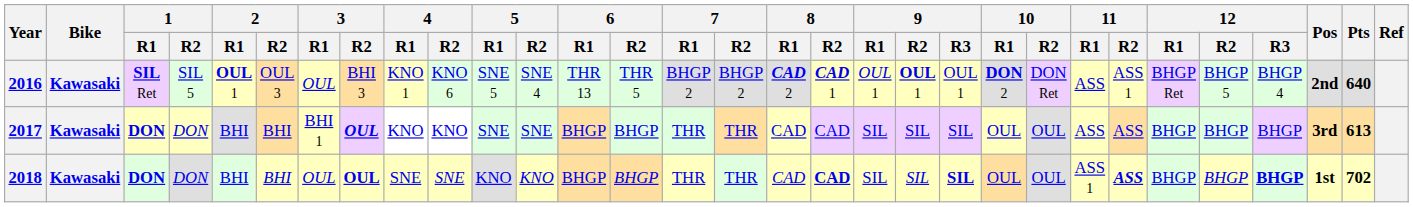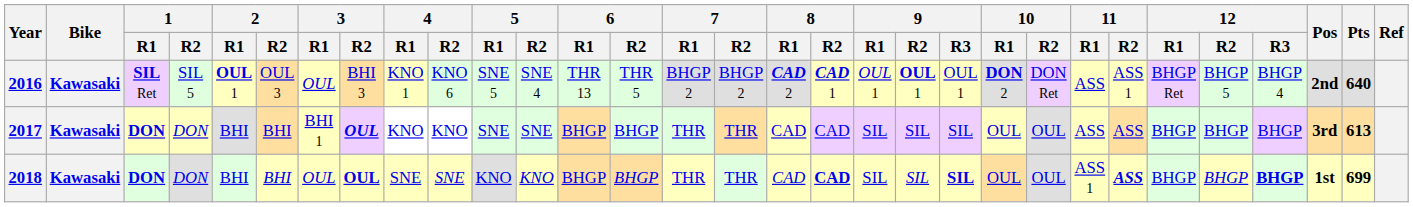2018 | Pts: 702 -> 699
